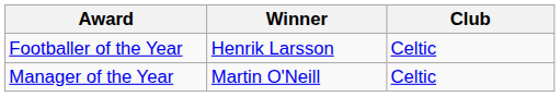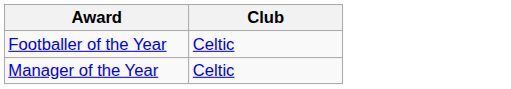- column: Winner | Henrik Larsson | Martin O'Neill
